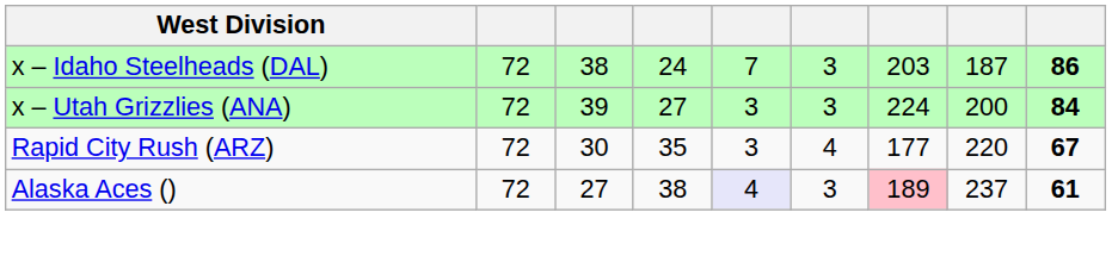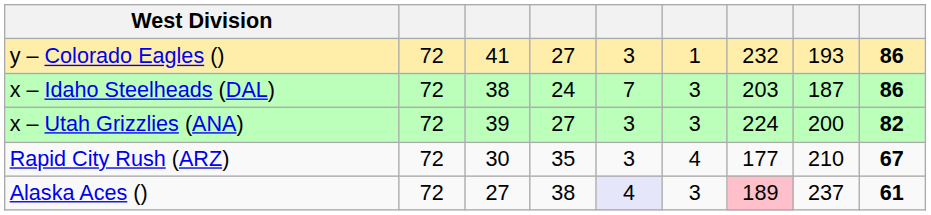+ row: y – Colorado Eagles () | 72 | 41 | 27 | 3 | 1 | 232 | 193 | 86
x – Utah Grizzlies (ANA) | column 9: 84 -> 82
Rapid City Rush (ARZ) | column 8: 220 -> 210
